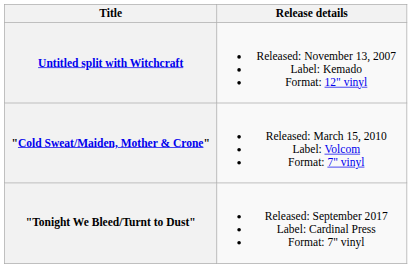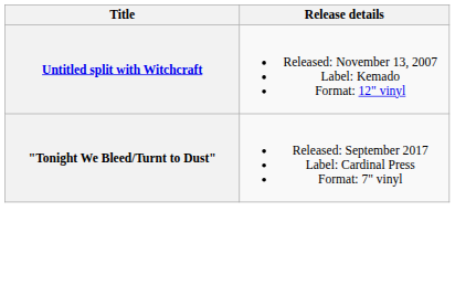- row: "Cold Sweat/Maiden, Mother & Crone" | Released: March 15, 2010 Label: Volcom Format: 7" vinyl
